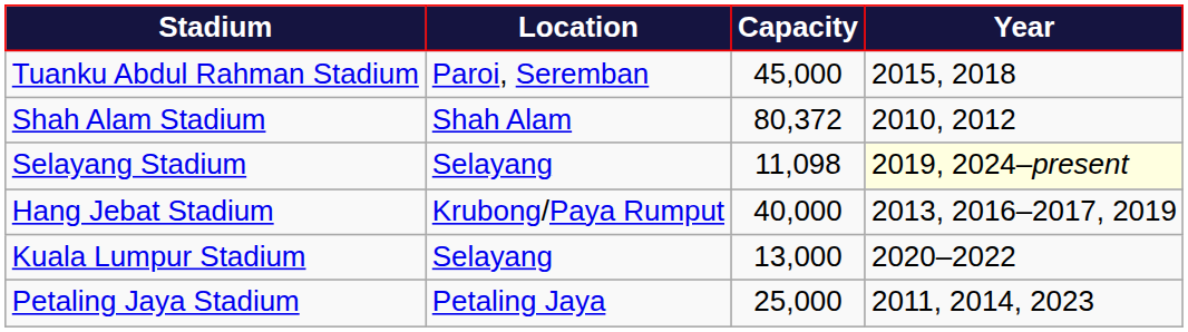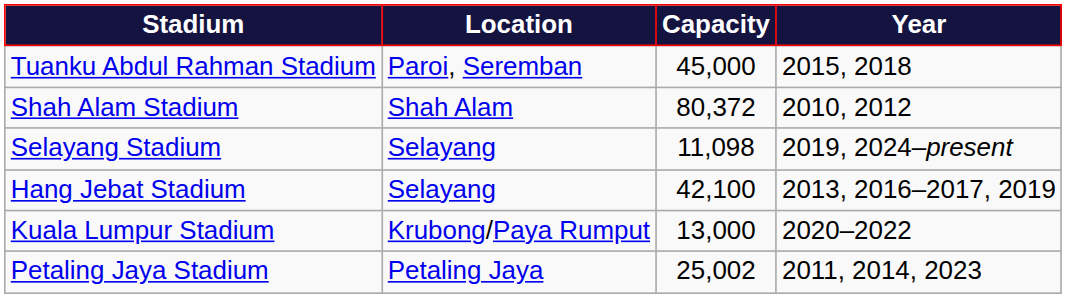Selayang Stadium | Year: lightyellow background -> no background
Hang Jebat Stadium | Location: Krubong/Paya Rumput -> Selayang
Hang Jebat Stadium | Capacity: 40,000 -> 42,100
Kuala Lumpur Stadium | Location: Selayang -> Krubong/Paya Rumput
Petaling Jaya Stadium | Capacity: 25,000 -> 25,002
